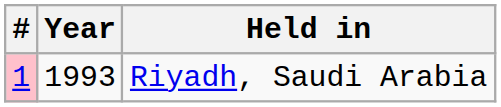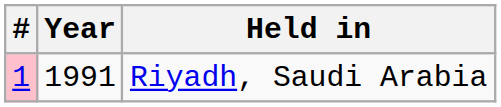Riyadh, Saudi Arabia | Year: 1993 -> 1991
